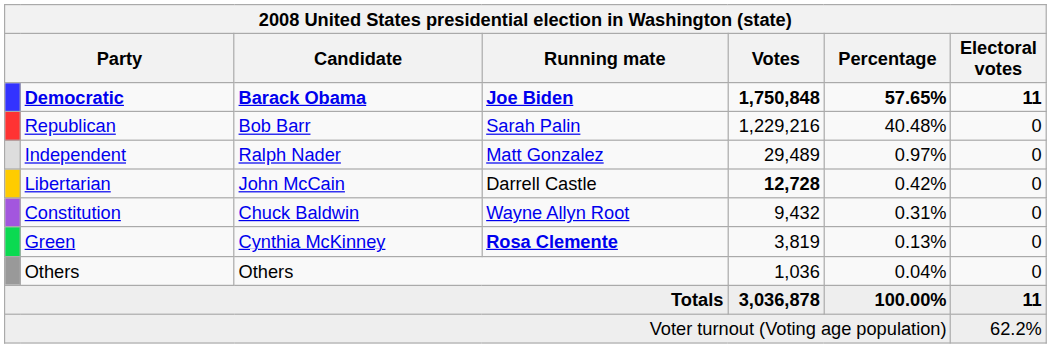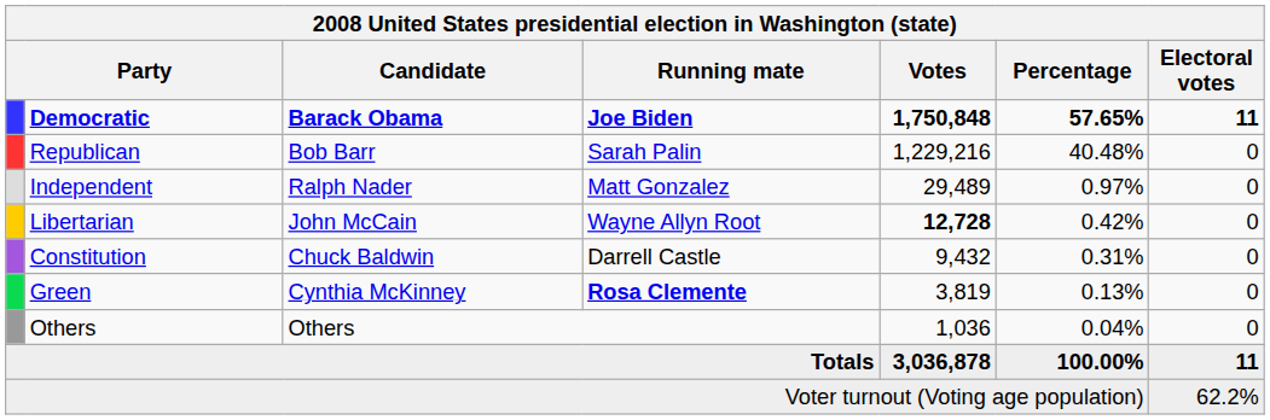Libertarian | Running mate: Darrell Castle -> Wayne Allyn Root
Constitution | Running mate: Wayne Allyn Root -> Darrell Castle
